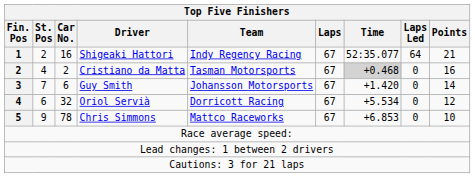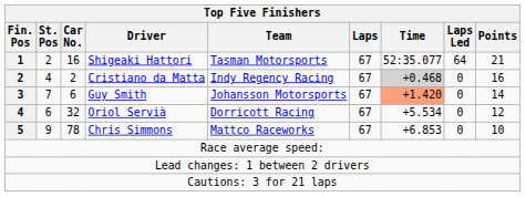Shigeaki Hattori | Team: Indy Regency Racing -> Tasman Motorsports
Cristiano da Matta | Team: Tasman Motorsports -> Indy Regency Racing
Guy Smith | Time: no background -> lightsalmon background
